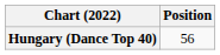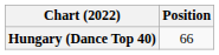Hungary (Dance Top 40) | Position: 56 -> 66
